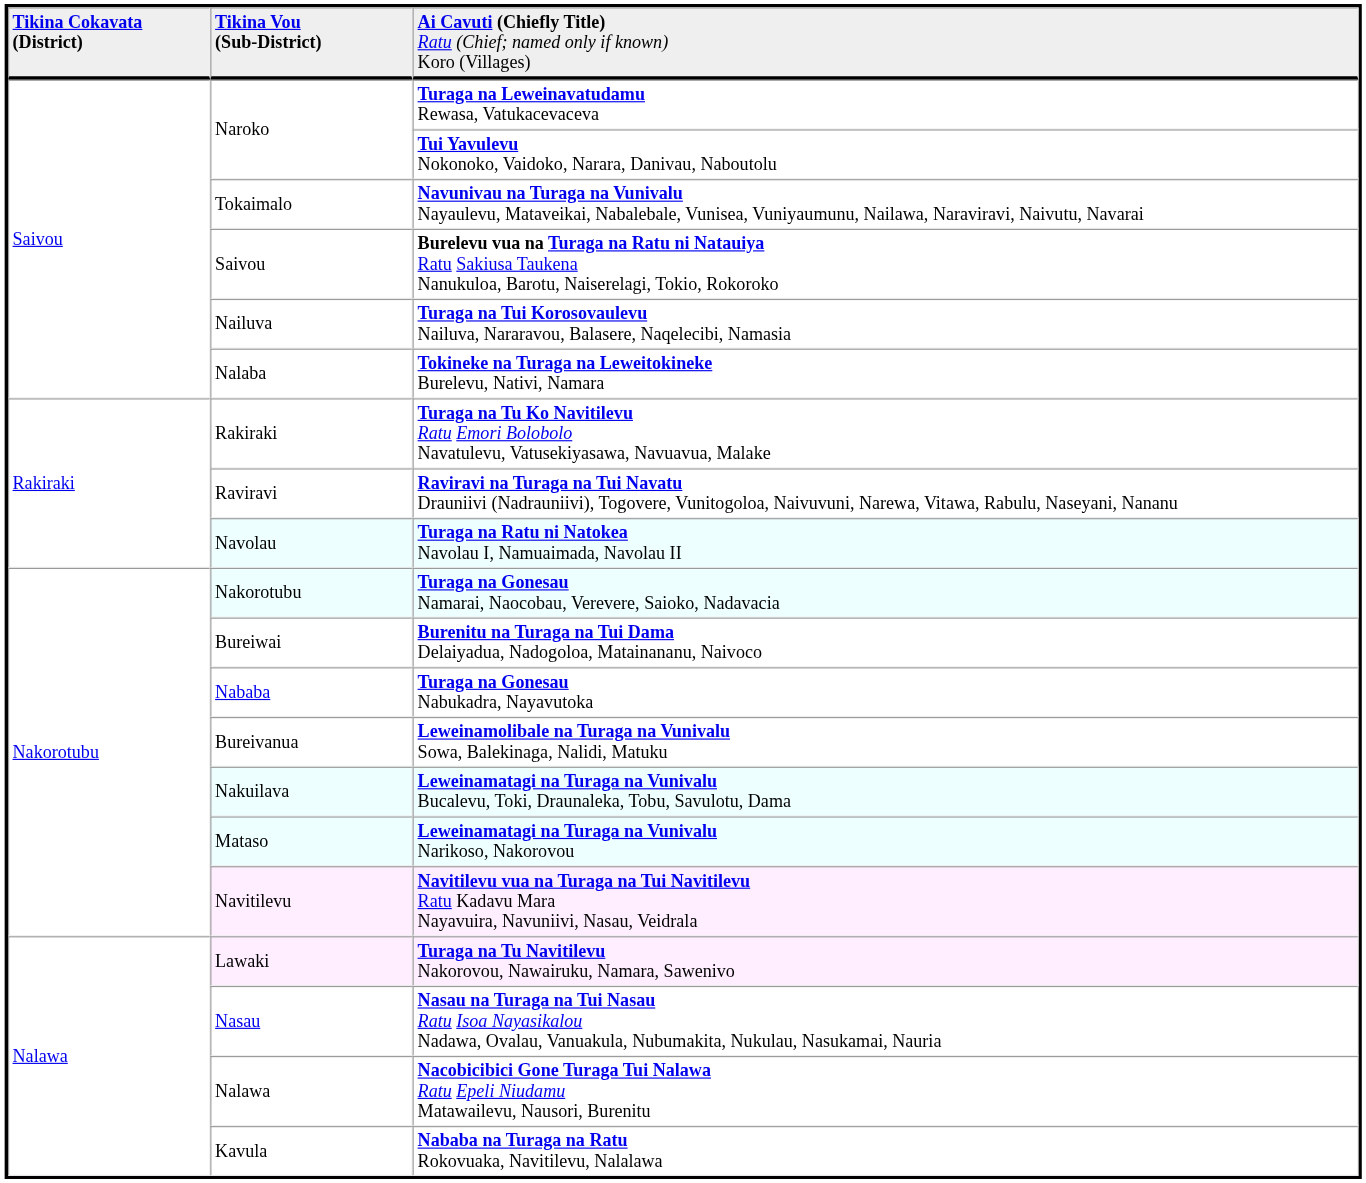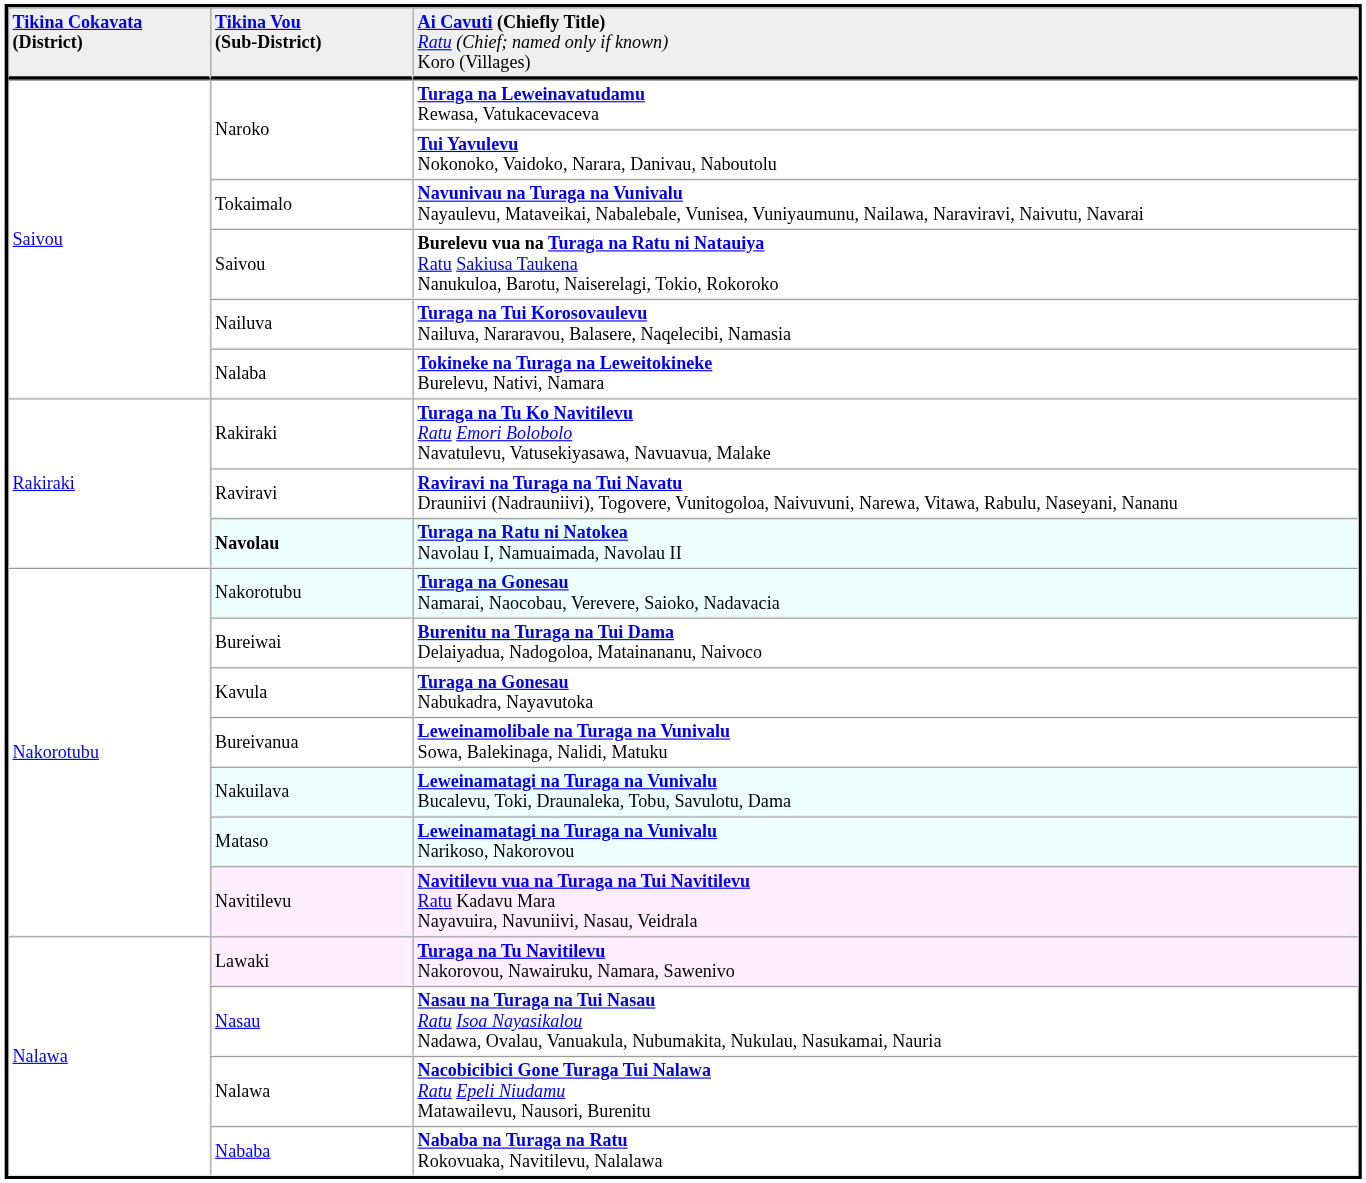Turaga na Ratu ni Natokea Navolau I, Namuaimada, Navolau II | column 2: normal -> bold
Turaga na Gonesau Nabukadra, Nayavutoka | column 2: Nababa -> Kavula
Nababa na Turaga na Ratu Rokovuaka, Navitilevu, Nalalawa | column 2: Kavula -> Nababa
